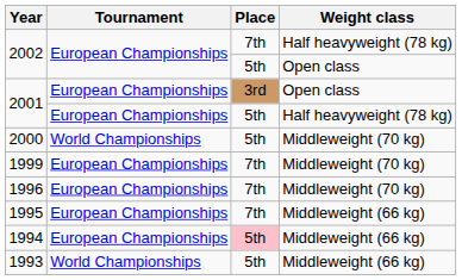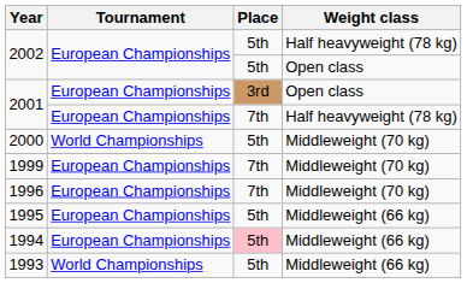2002 / Half heavyweight (78 kg) | Place: 7th -> 5th
2001 / Half heavyweight (78 kg) | Place: 5th -> 7th
1995 | Place: 7th -> 5th
